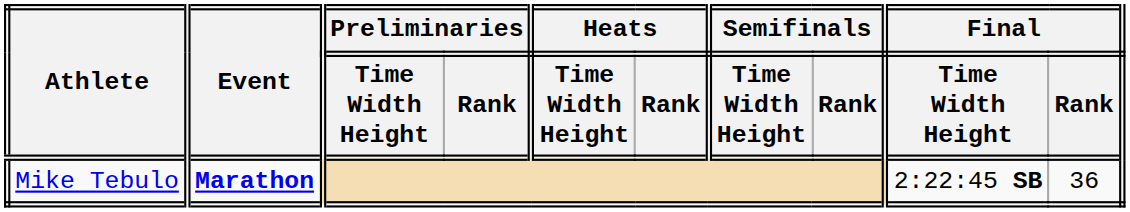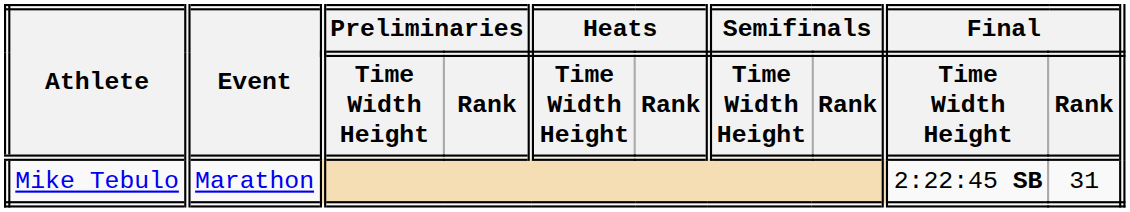Mike Tebulo | Event: bold -> normal
Mike Tebulo | Final / Rank: 36 -> 31
